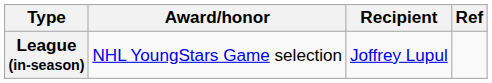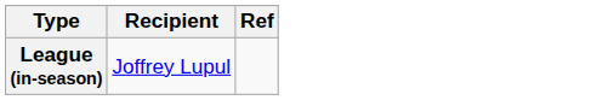- column: Award/honor | NHL YoungStars Game selection
